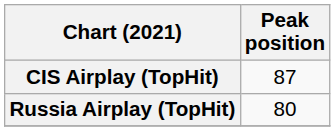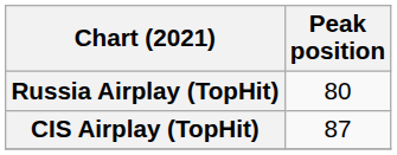rows swapped: CIS Airplay (TopHit) <-> Russia Airplay (TopHit)
